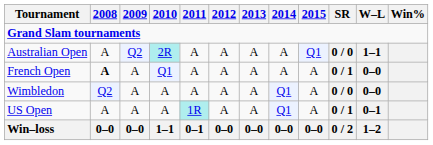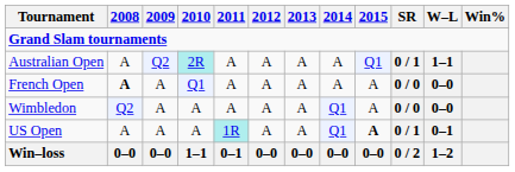Australian Open | SR: 0 / 0 -> 0 / 1
French Open | SR: 0 / 1 -> 0 / 0
US Open | 2015: normal -> bold
